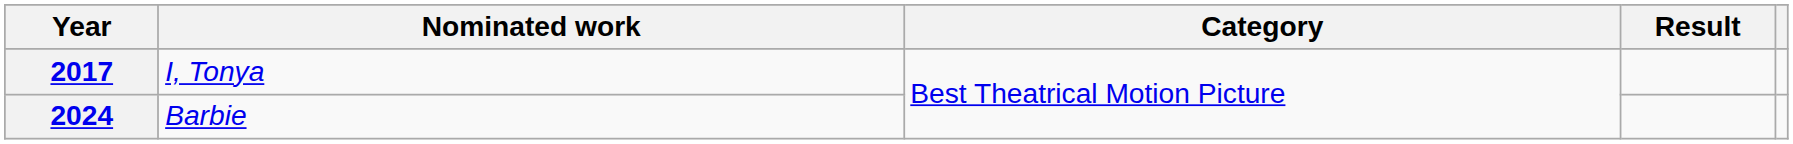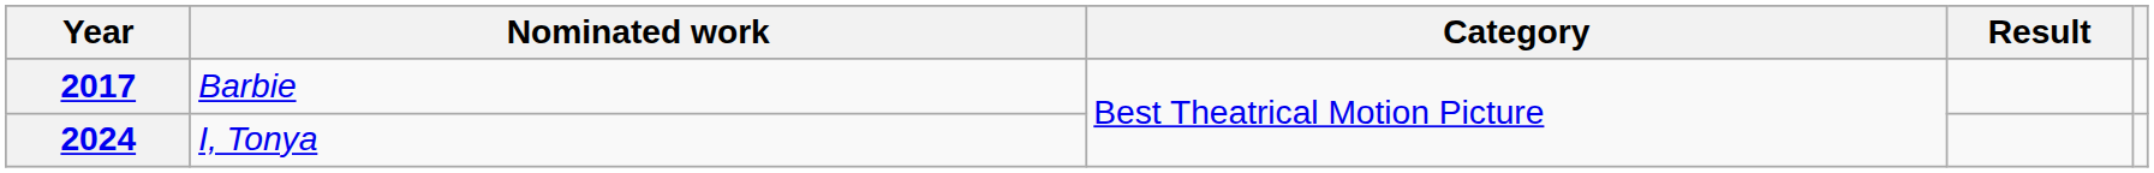2017 | Nominated work: I, Tonya -> Barbie
2024 | Nominated work: Barbie -> I, Tonya
